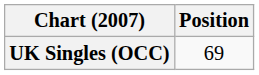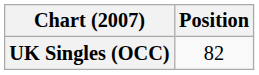UK Singles (OCC) | Position: 69 -> 82
